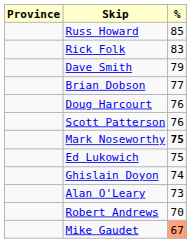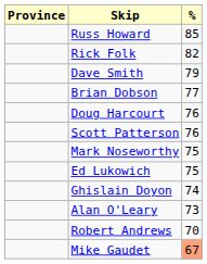Rick Folk | %: 83 -> 82
Mark Noseworthy | %: bold -> normal
